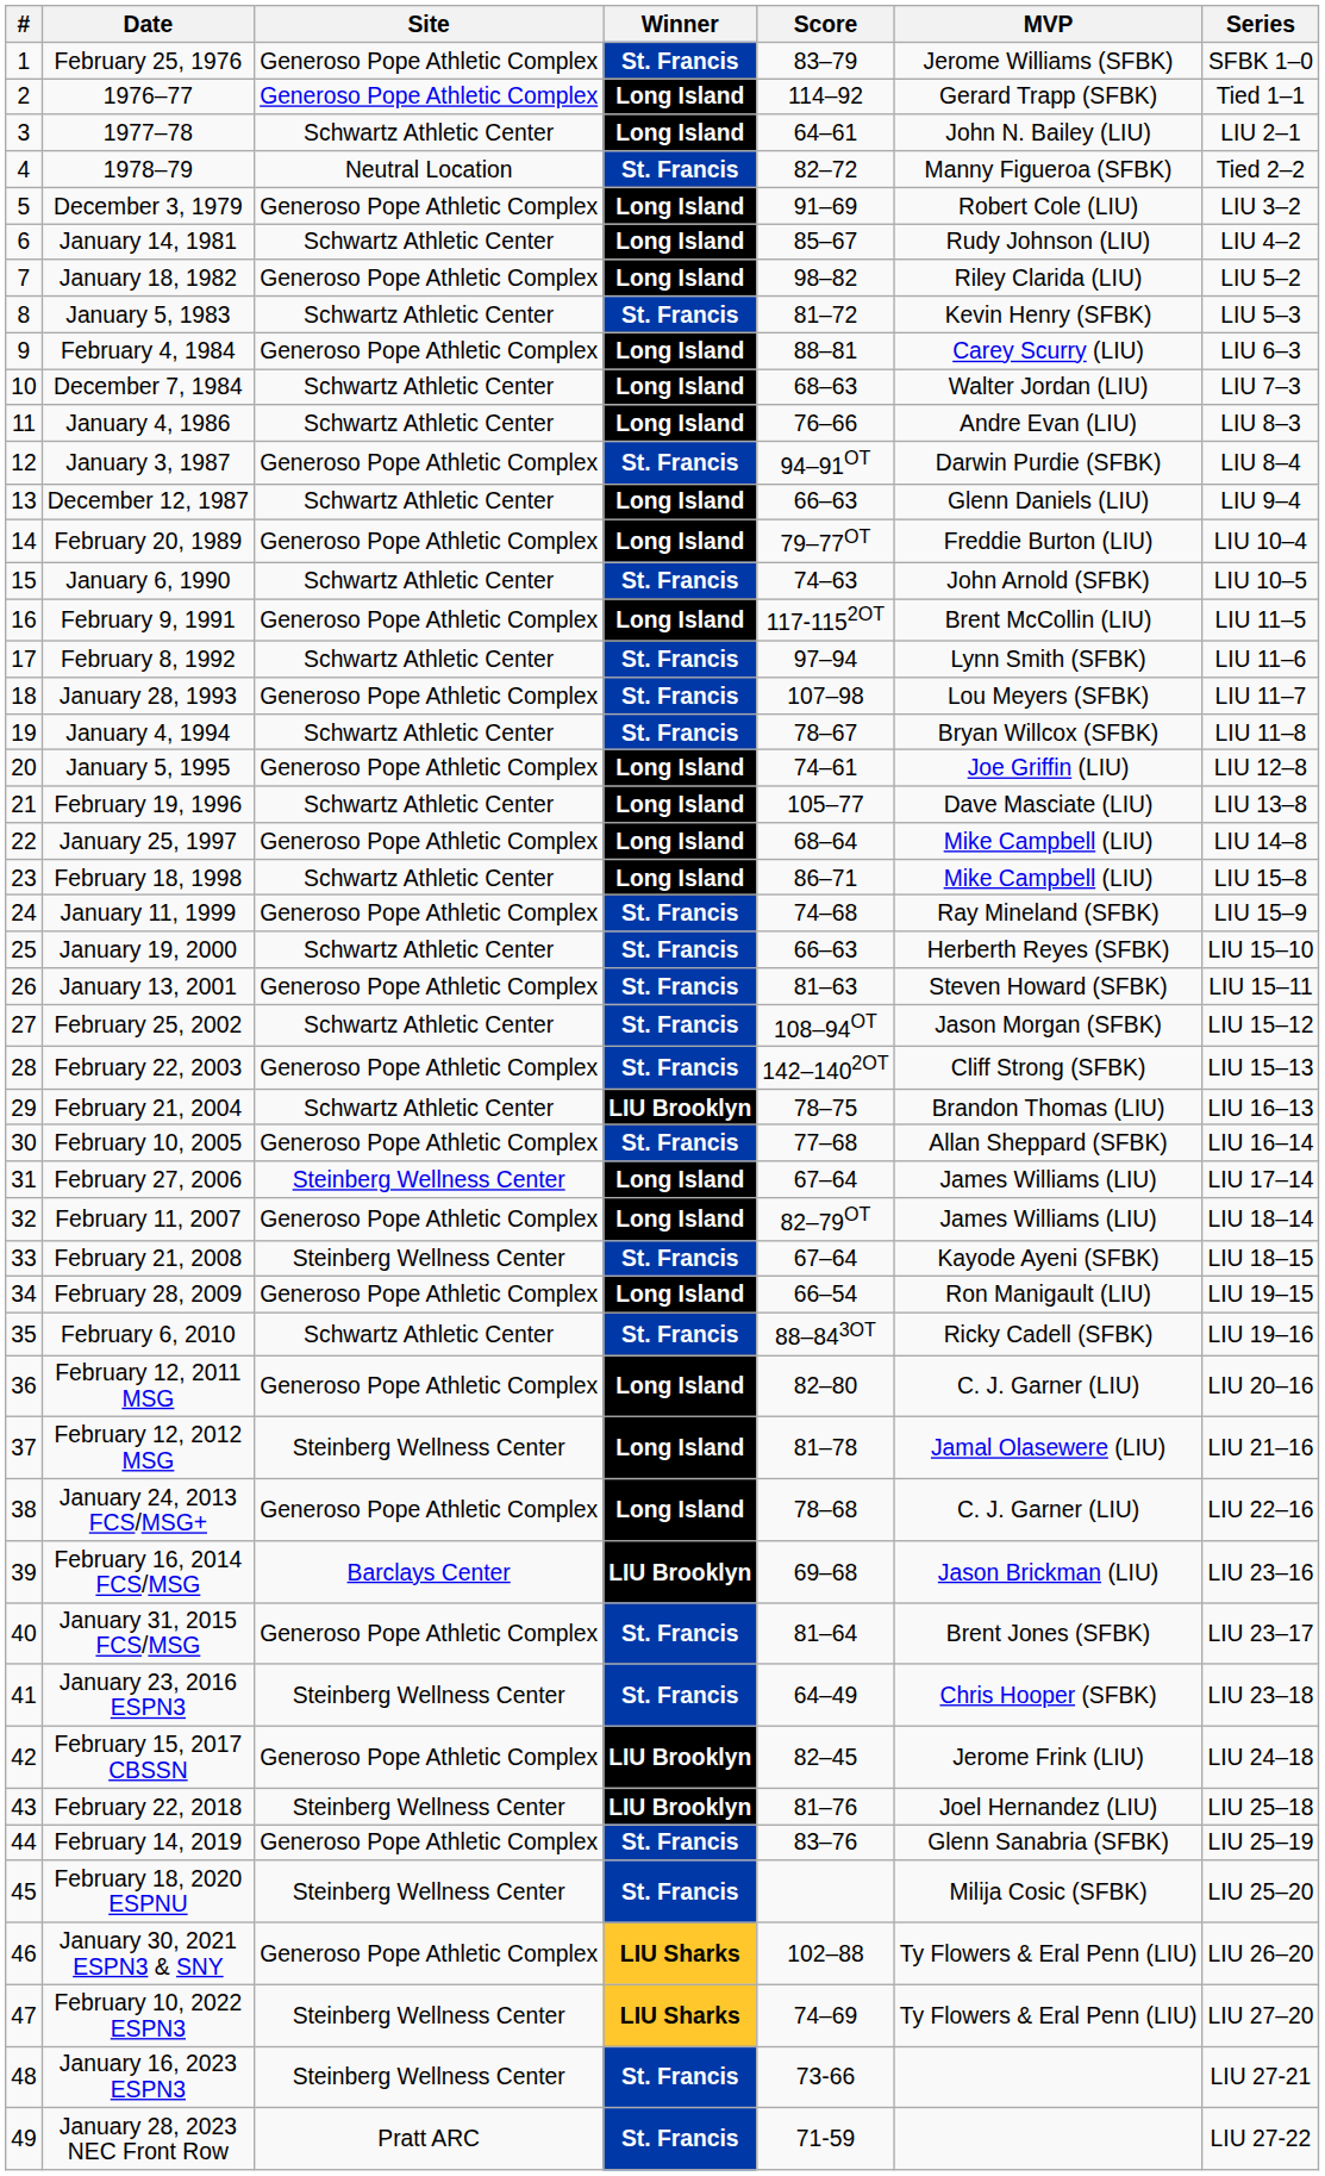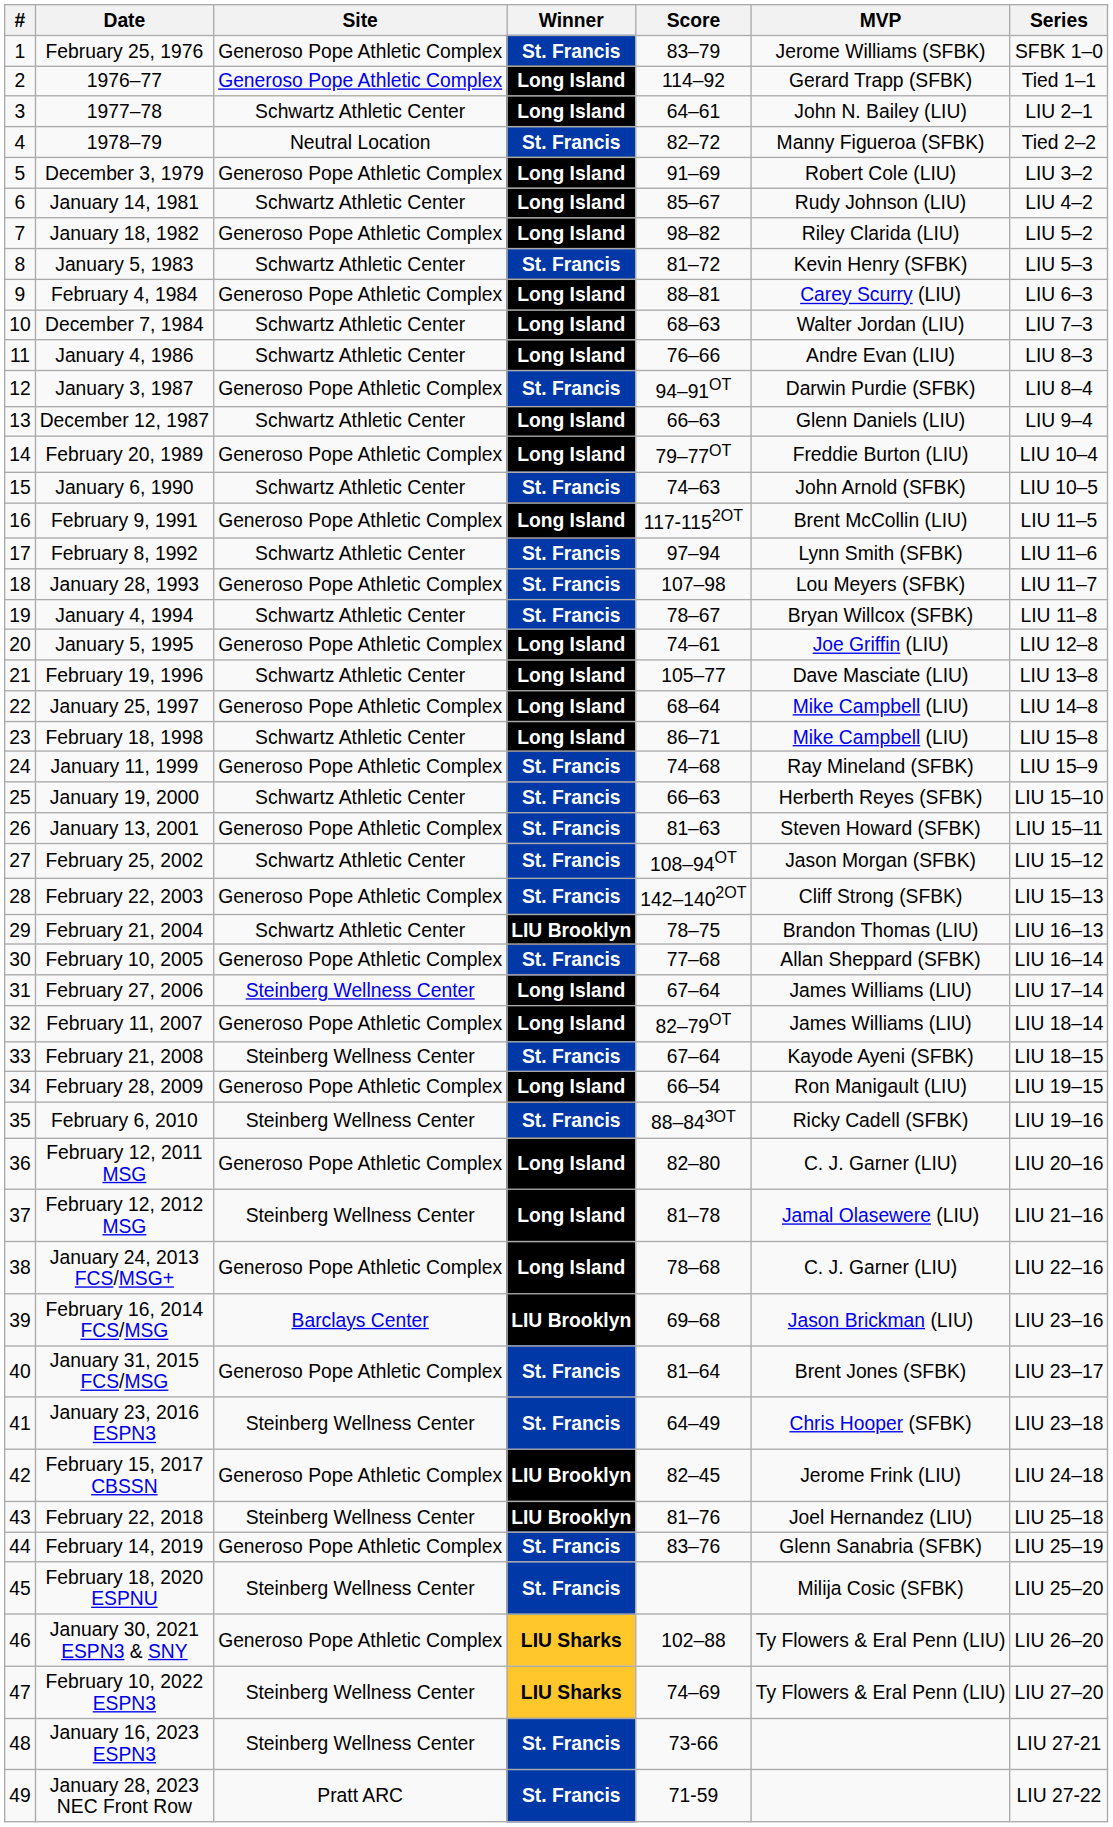February 6, 2010 | Site: Schwartz Athletic Center -> Steinberg Wellness Center
